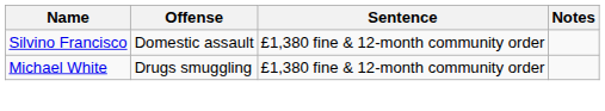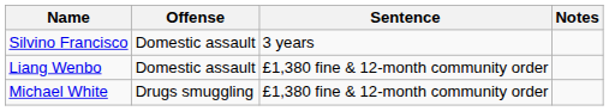Silvino Francisco | Sentence: £1,380 fine & 12-month community order -> 3 years
+ row: Liang Wenbo | Domestic assault | £1,380 fine & 12-month community order
